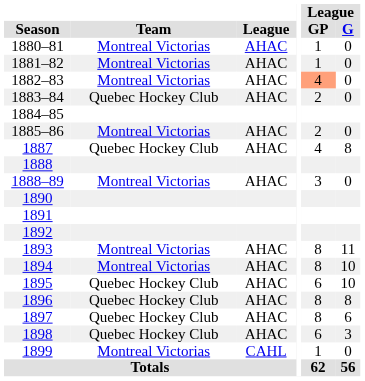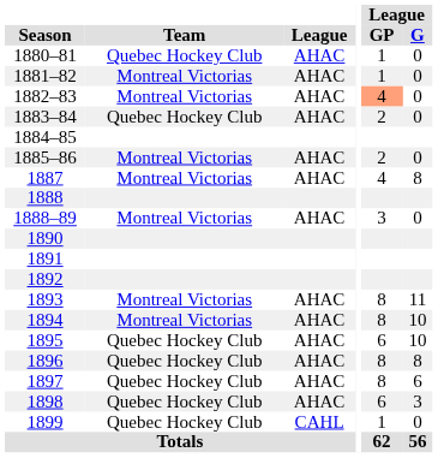1880–81 | Team: Montreal Victorias -> Quebec Hockey Club
1887 | Team: Quebec Hockey Club -> Montreal Victorias
1899 | Team: Montreal Victorias -> Quebec Hockey Club
